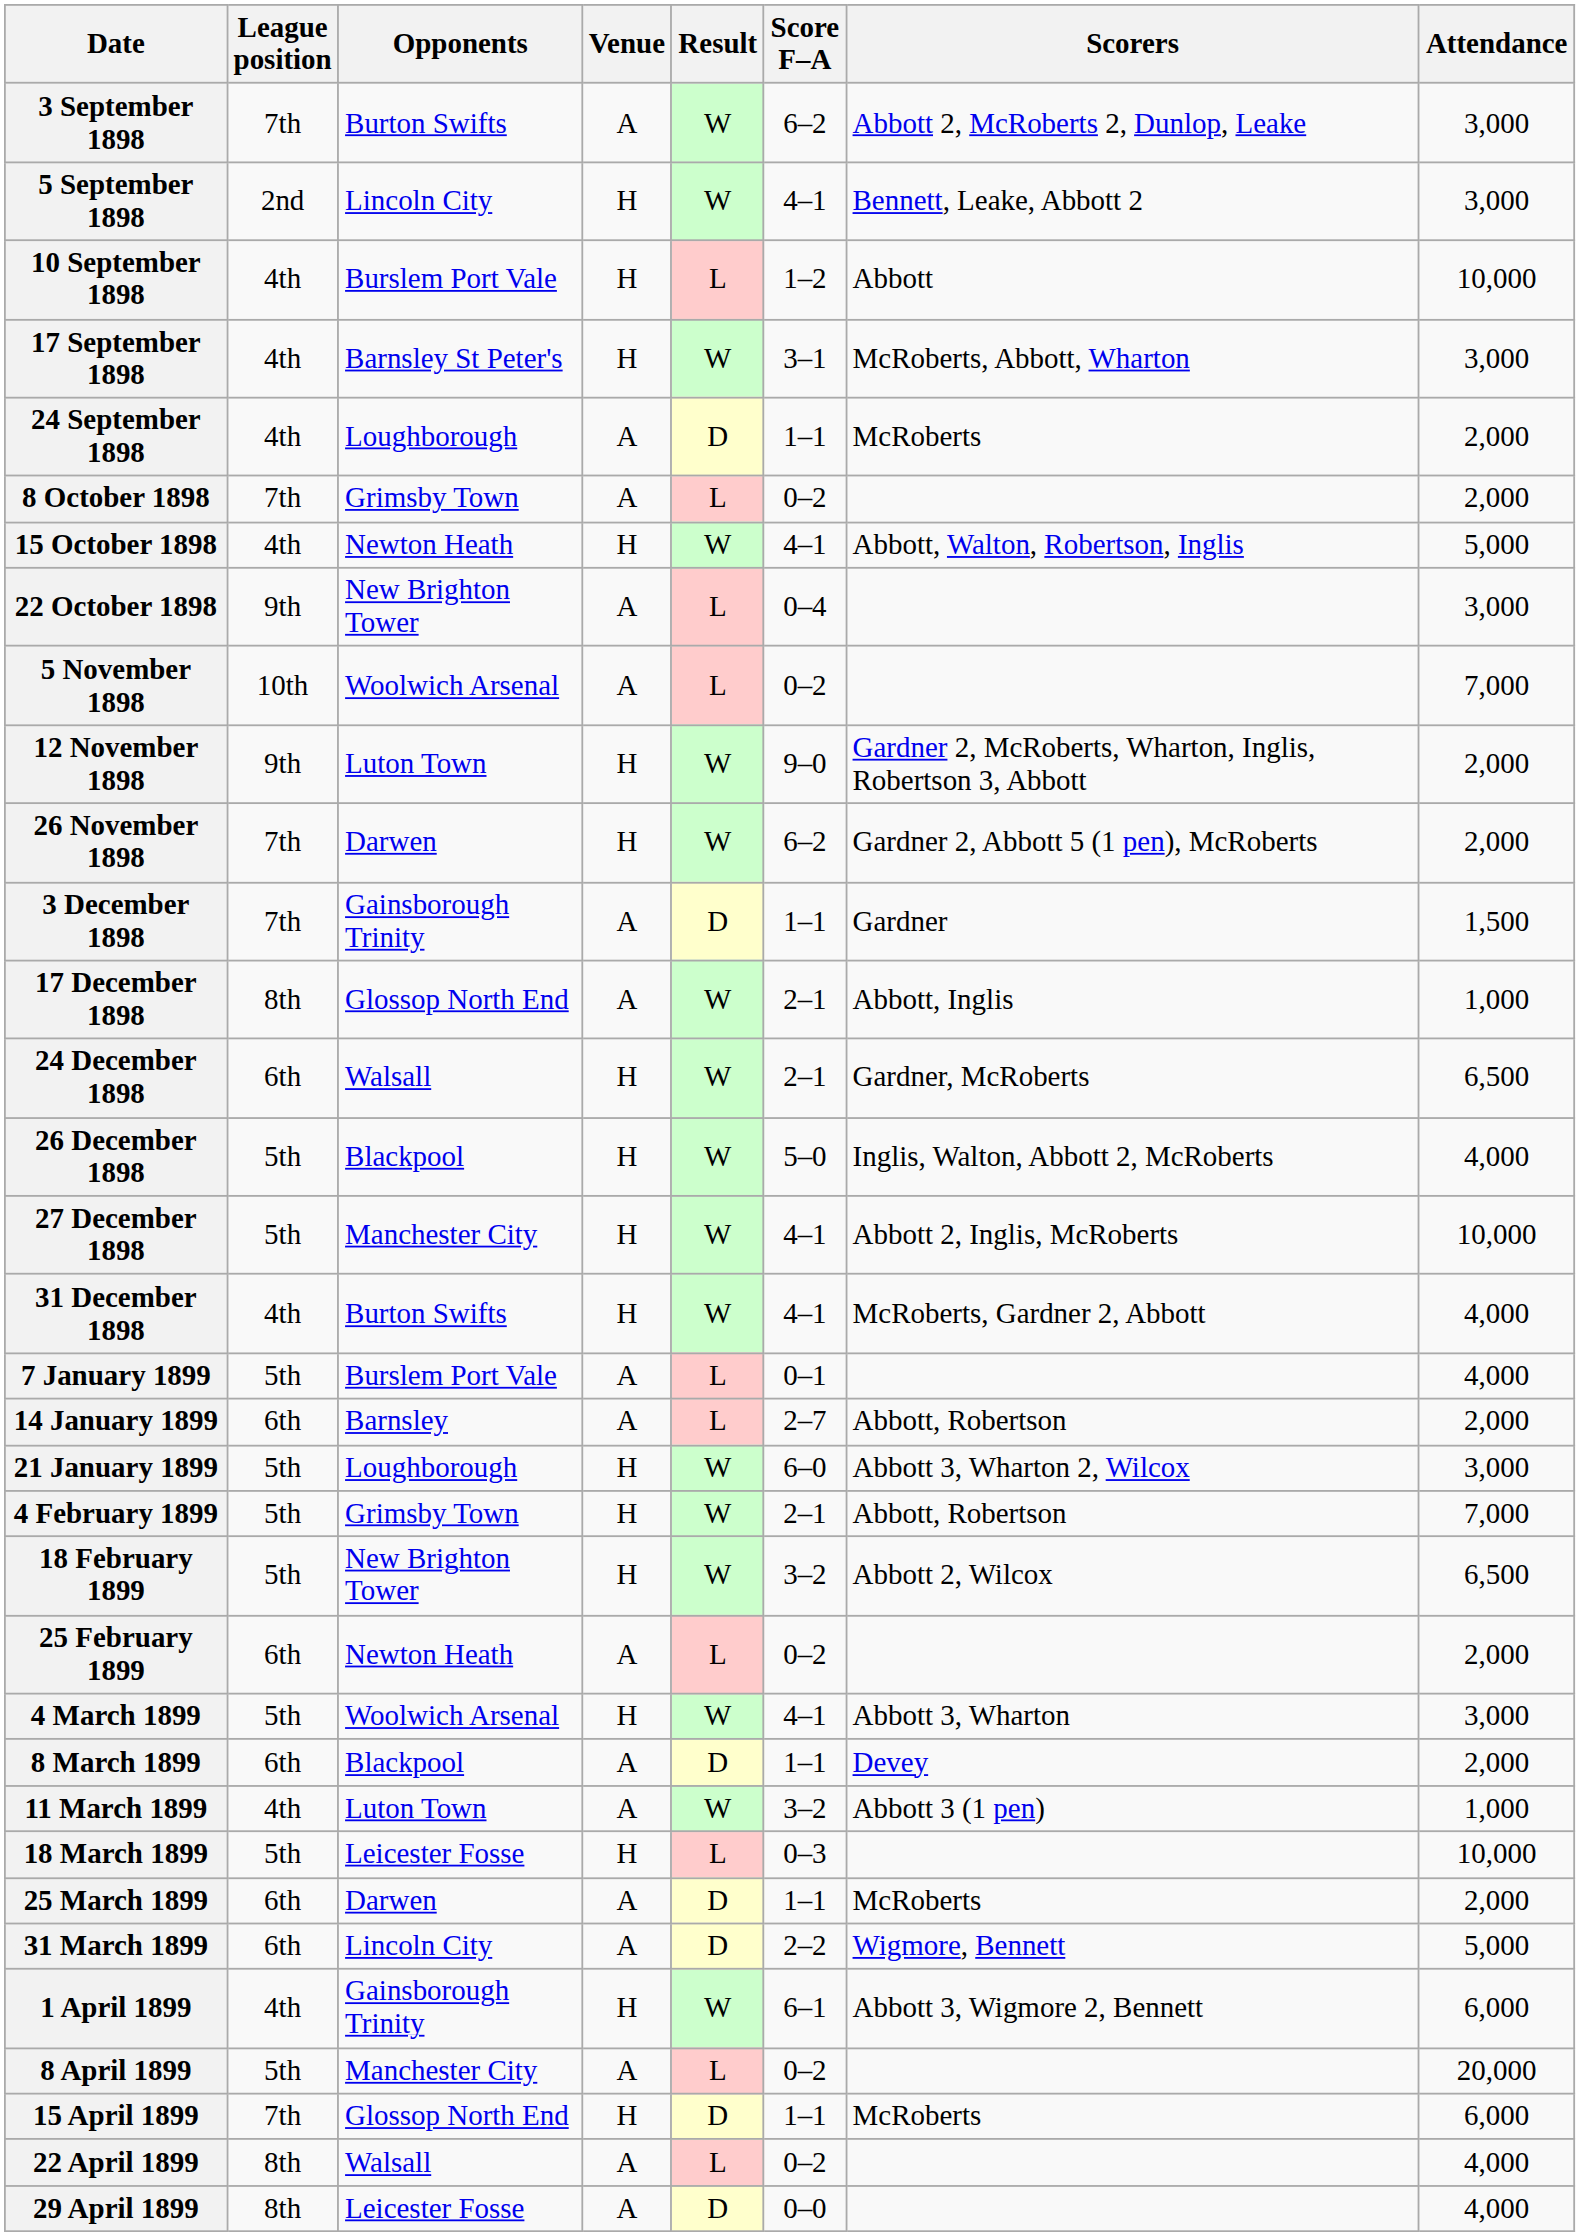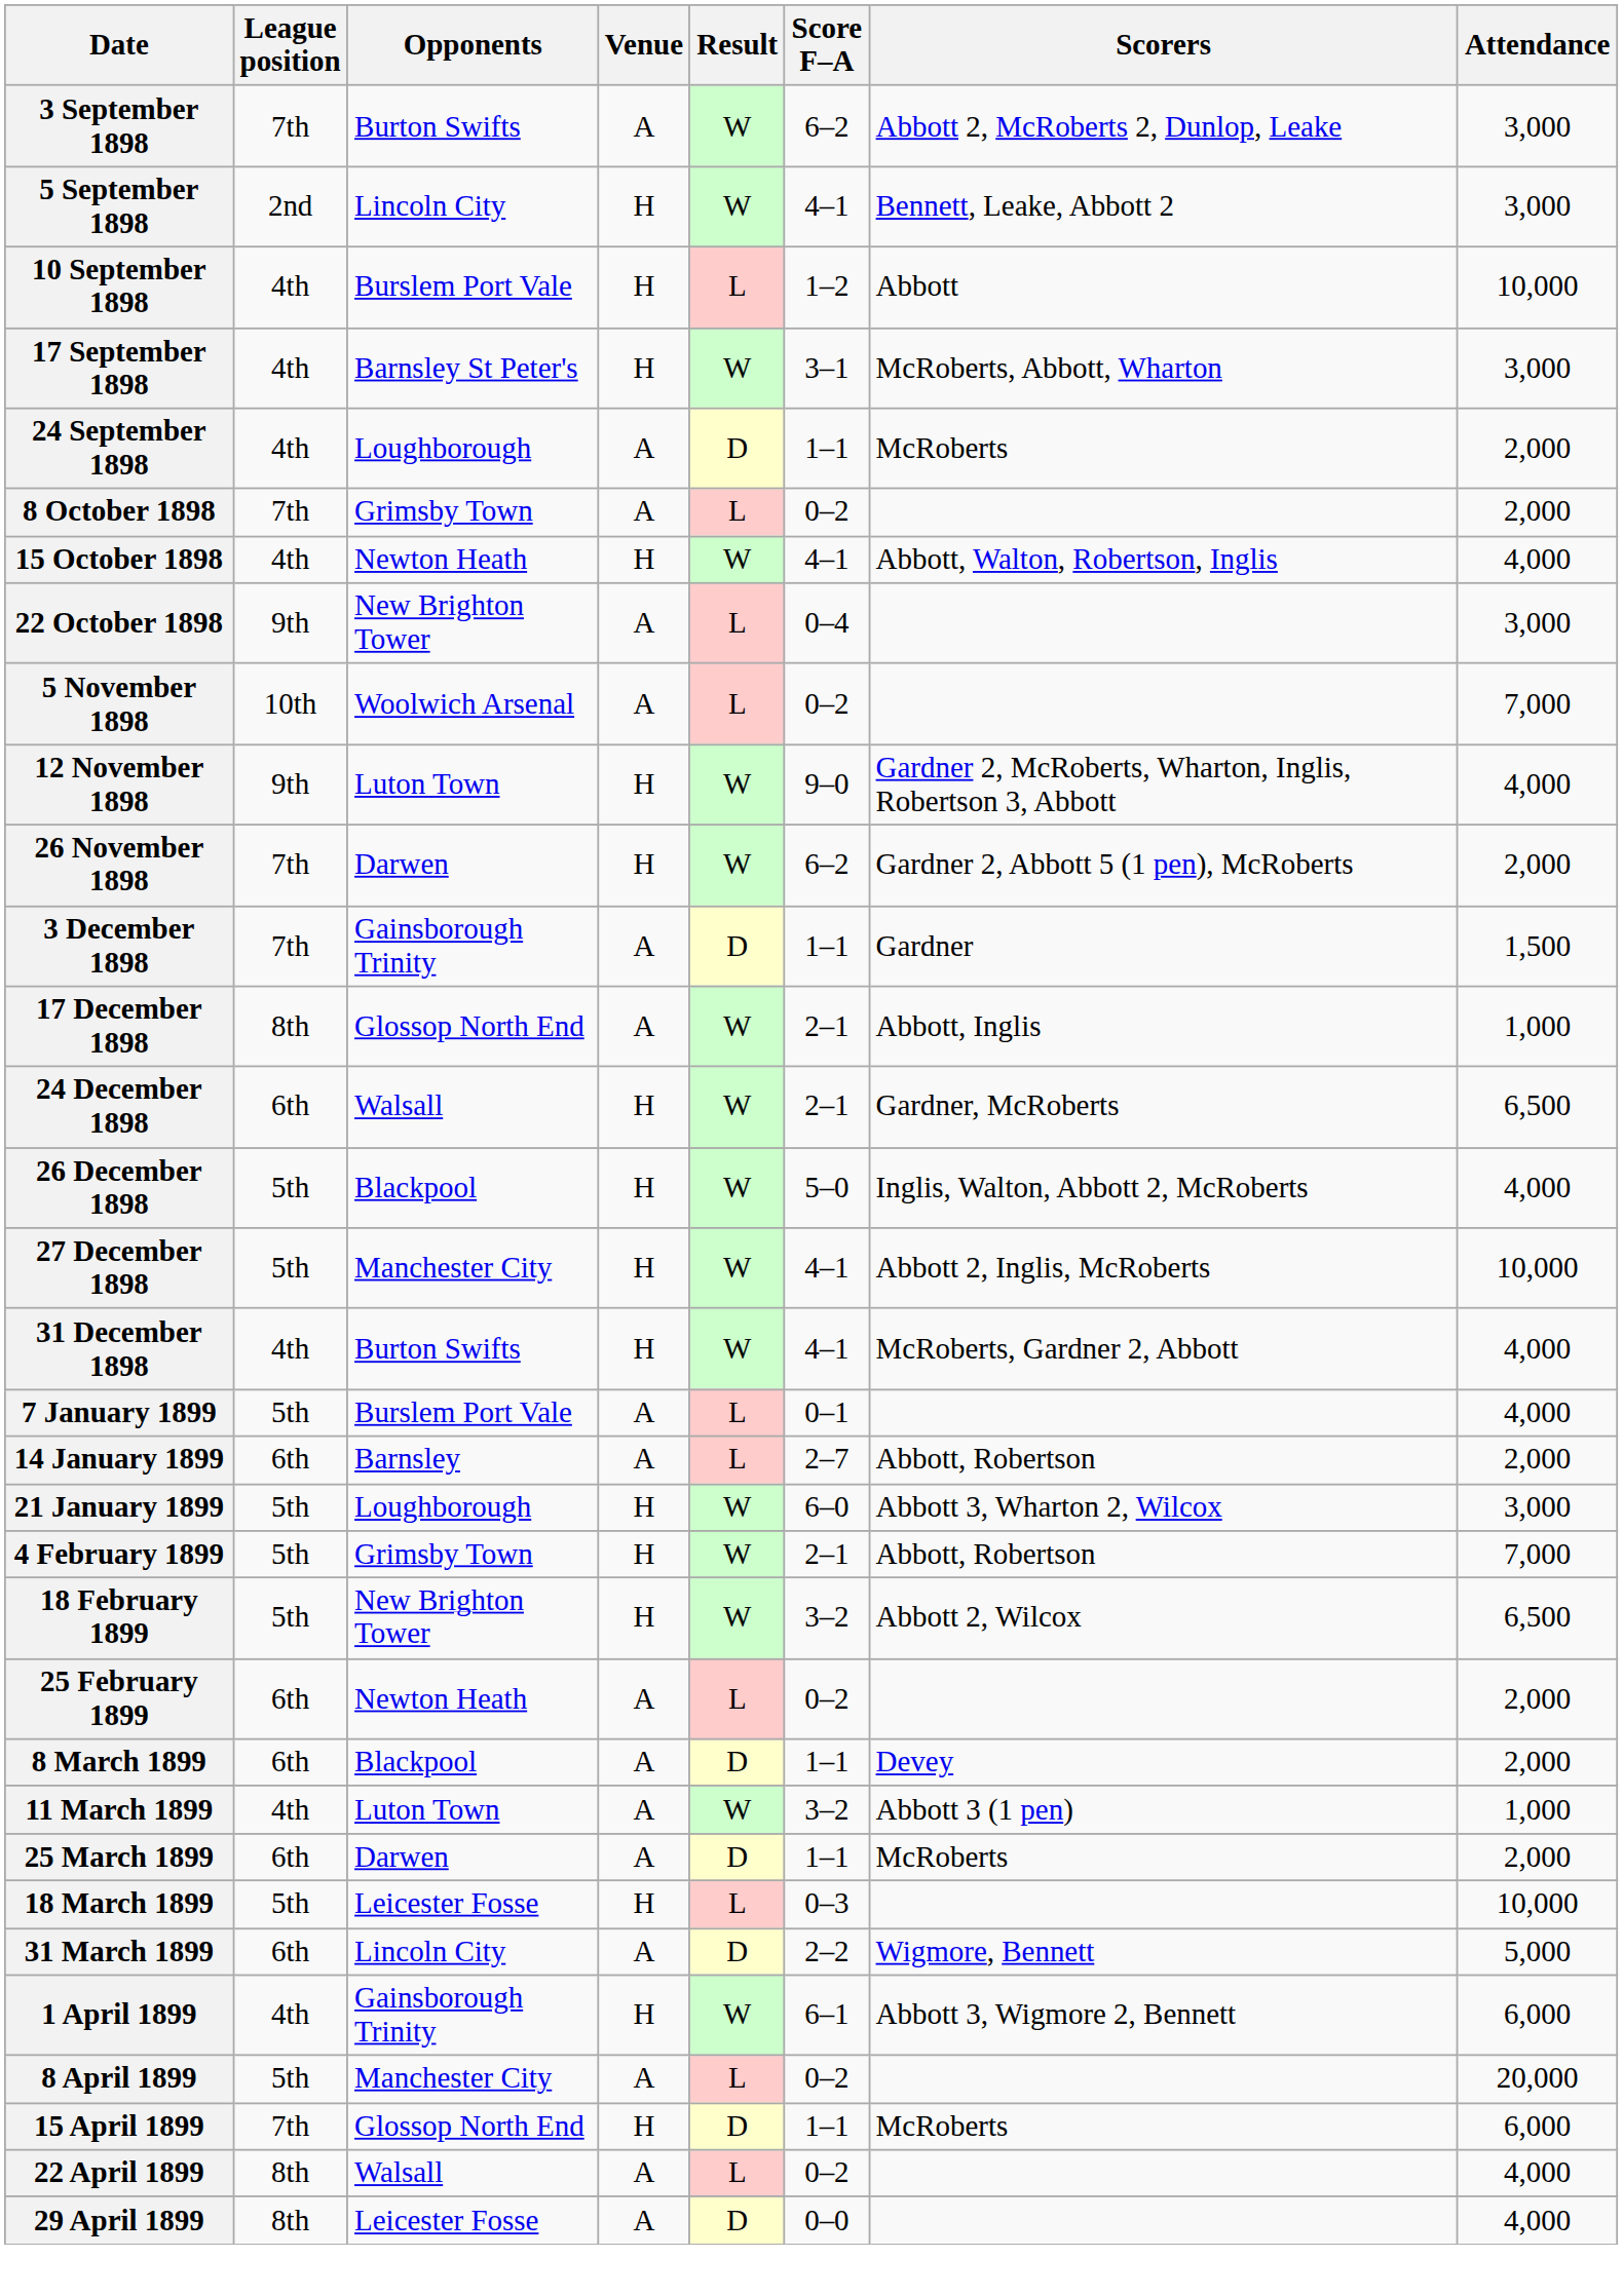15 October 1898 | Attendance: 5,000 -> 4,000
12 November 1898 | Attendance: 2,000 -> 4,000
- row: 4 March 1899 | 5th | Woolwich Arsenal | H | W | 4–1 | Abbott 3, Wharton | 3,000
rows swapped: 18 March 1899 <-> 25 March 1899
